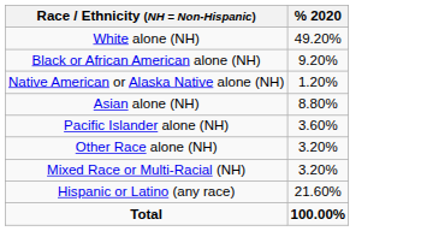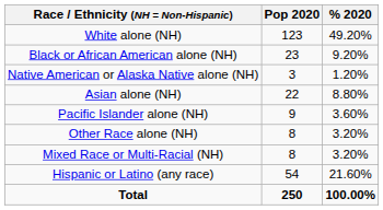+ column: Pop 2020 | 123 | 23 | 3 | 22 | 9 | 8 | 8 | 54 | 250
